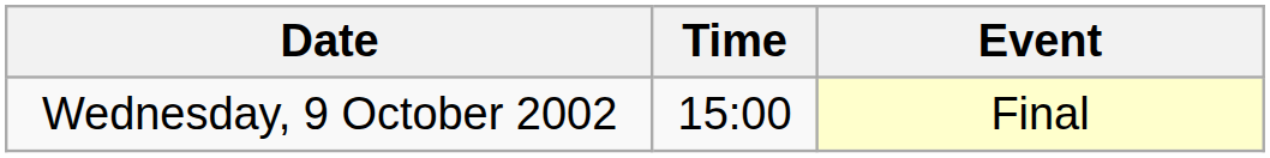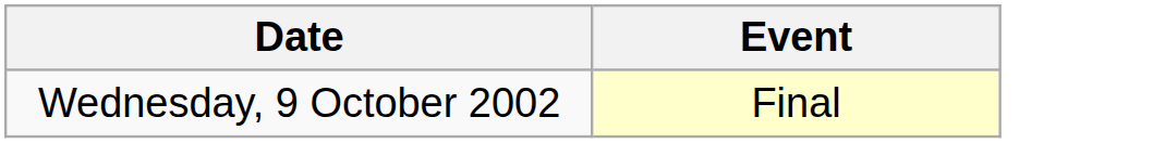- column: Time | 15:00
